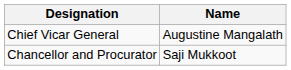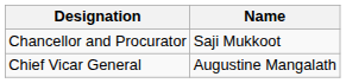rows swapped: Chief Vicar General <-> Chancellor and Procurator
